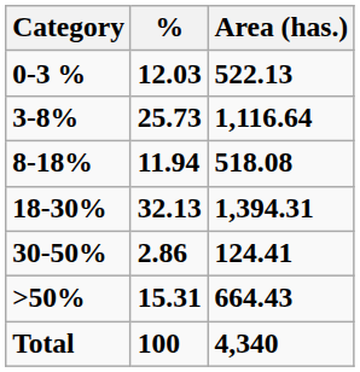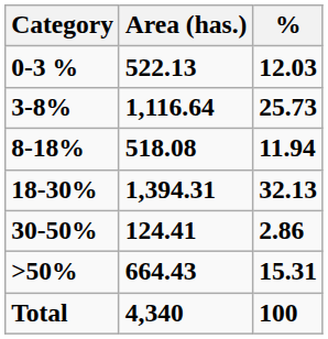columns swapped: Area (has.) <-> %
